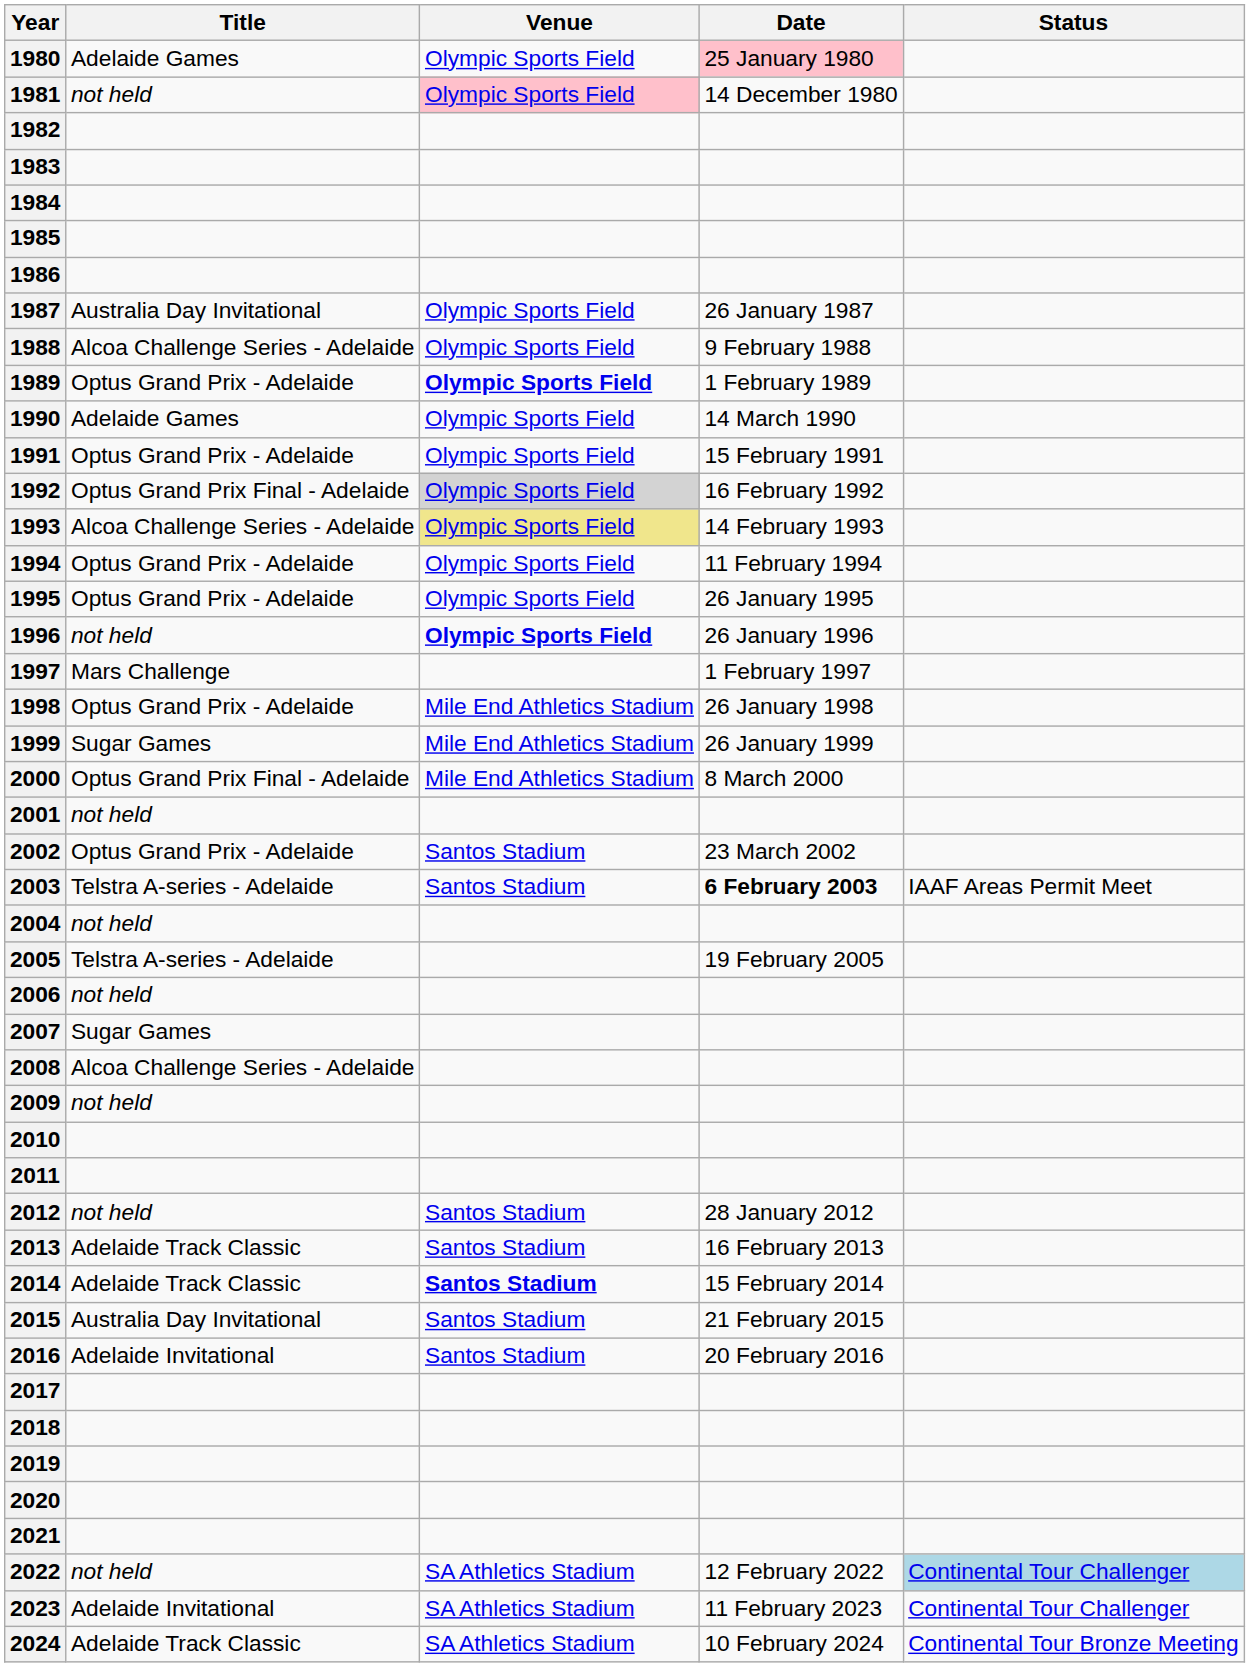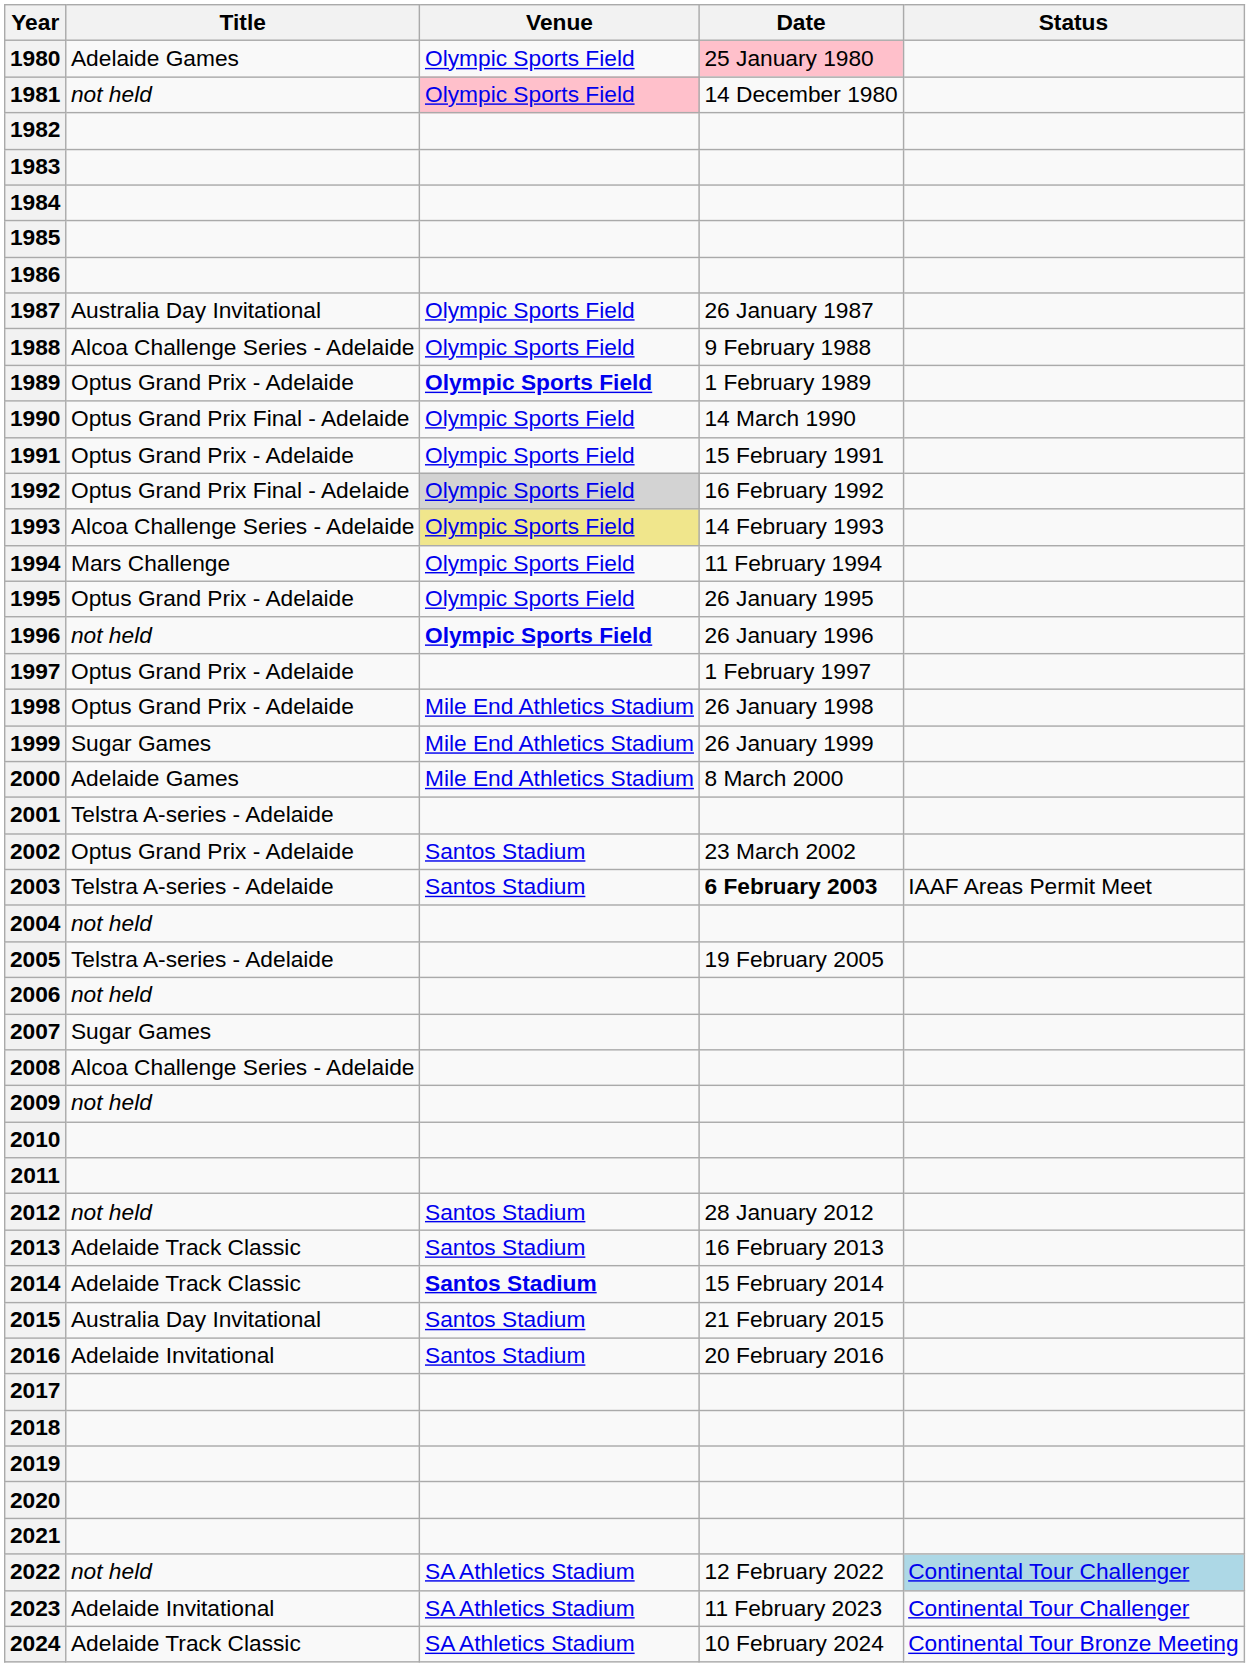1990 | Title: Adelaide Games -> Optus Grand Prix Final - Adelaide
1994 | Title: Optus Grand Prix - Adelaide -> Mars Challenge
1997 | Title: Mars Challenge -> Optus Grand Prix - Adelaide
2000 | Title: Optus Grand Prix Final - Adelaide -> Adelaide Games
2001 | Title: not held -> Telstra A-series - Adelaide
